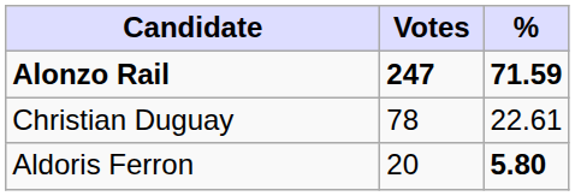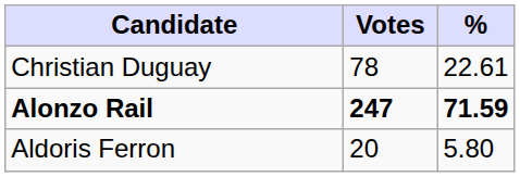rows swapped: Alonzo Rail <-> Christian Duguay
Aldoris Ferron | %: bold -> normal
